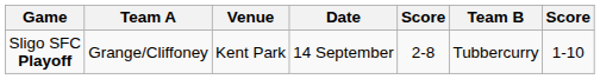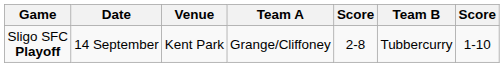columns swapped: Date <-> Team A
